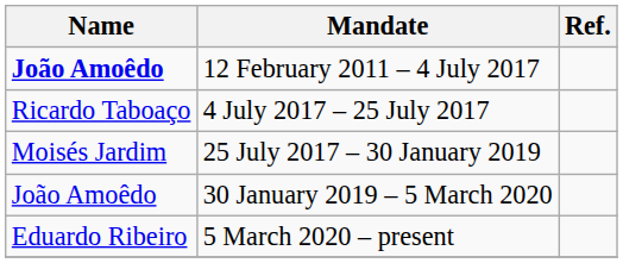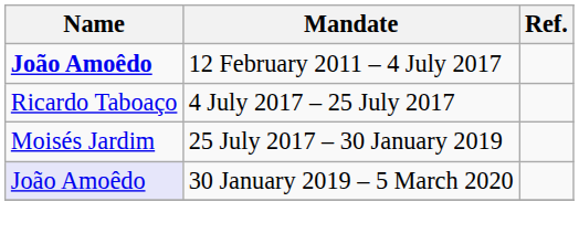30 January 2019 – 5 March 2020 | Name: no background -> lavender background
- row: Eduardo Ribeiro | 5 March 2020 – present
